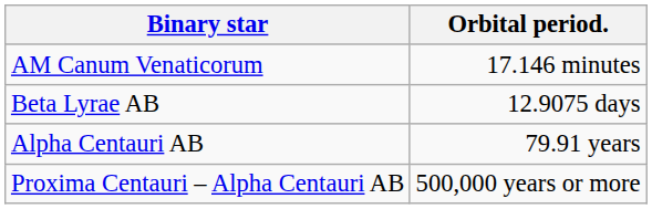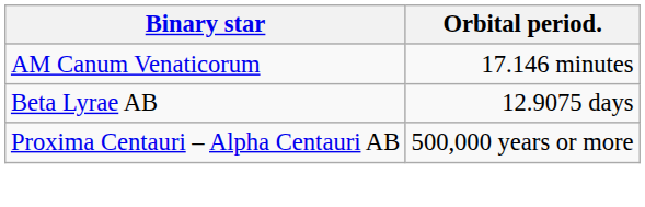- row: Alpha Centauri AB | 79.91 years
